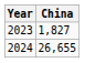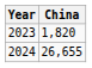2023 | China: 1,827 -> 1,820
